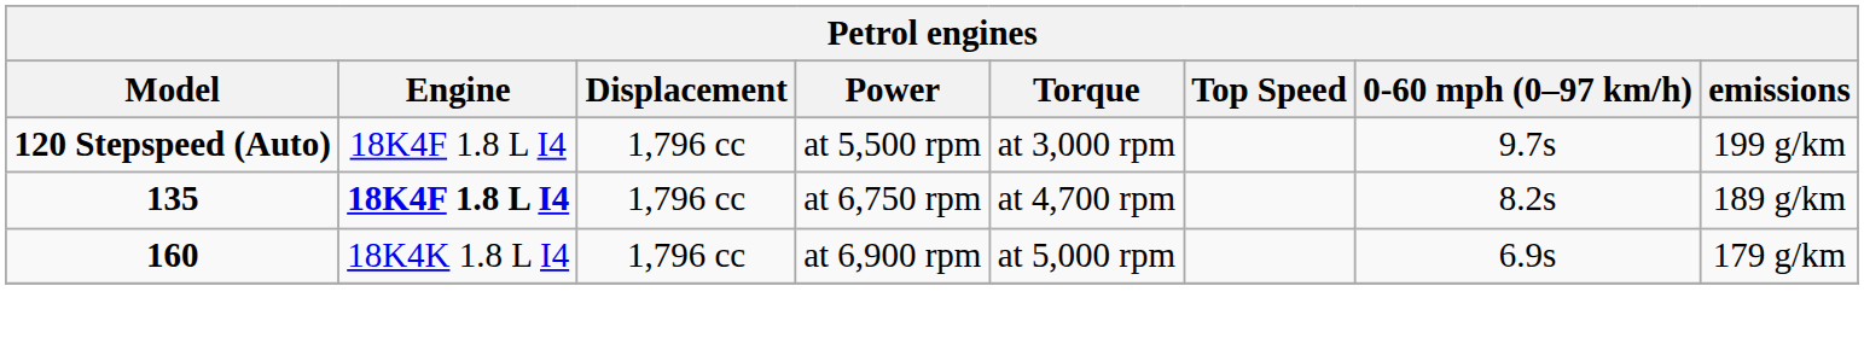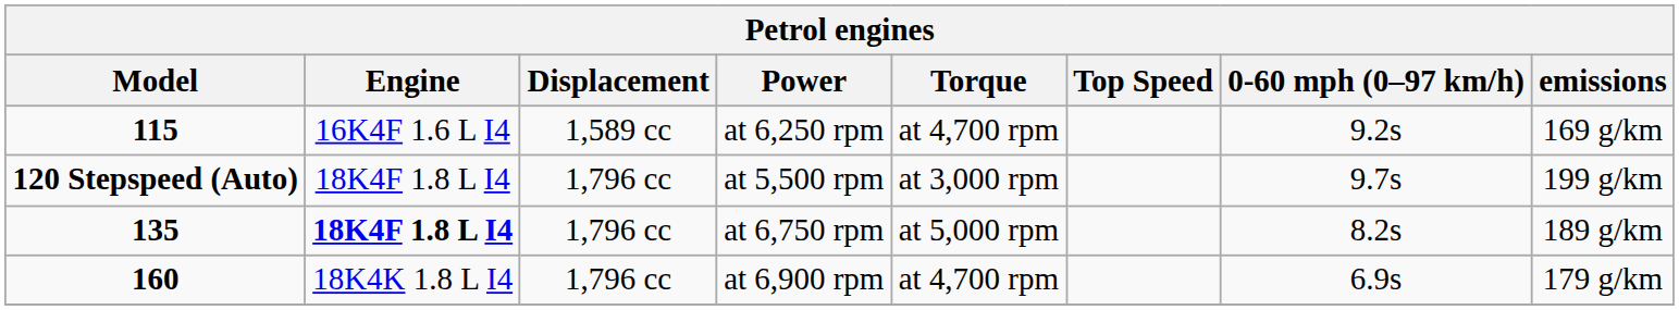+ row: 115 | 16K4F 1.6 L I4 | 1,589 cc | at 6,250 rpm | at 4,700 rpm | 9.2s | 169 g/km
at 6,750 rpm | Torque: at 4,700 rpm -> at 5,000 rpm
at 6,900 rpm | Torque: at 5,000 rpm -> at 4,700 rpm
